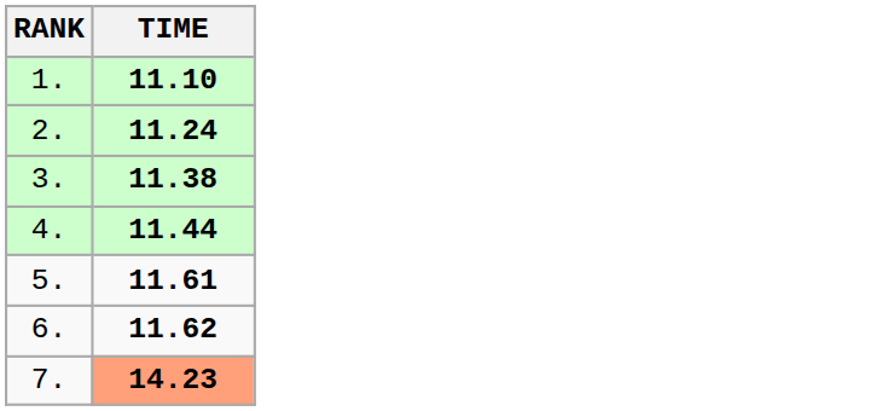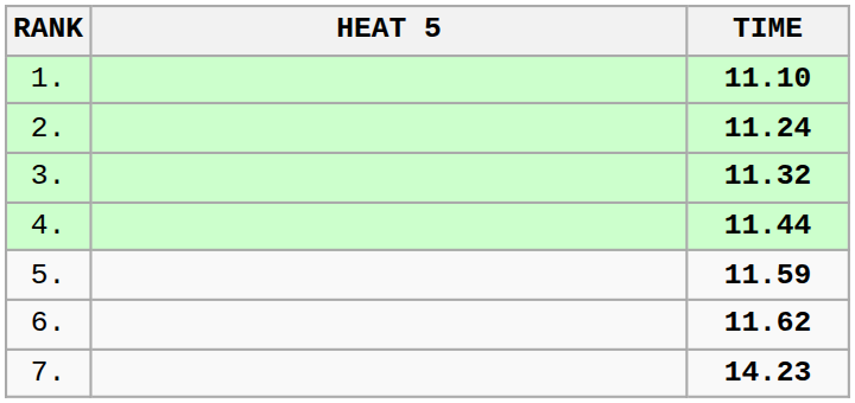+ column: HEAT 5
3. | TIME: 11.38 -> 11.32
5. | TIME: 11.61 -> 11.59
7. | TIME: lightsalmon background -> no background
